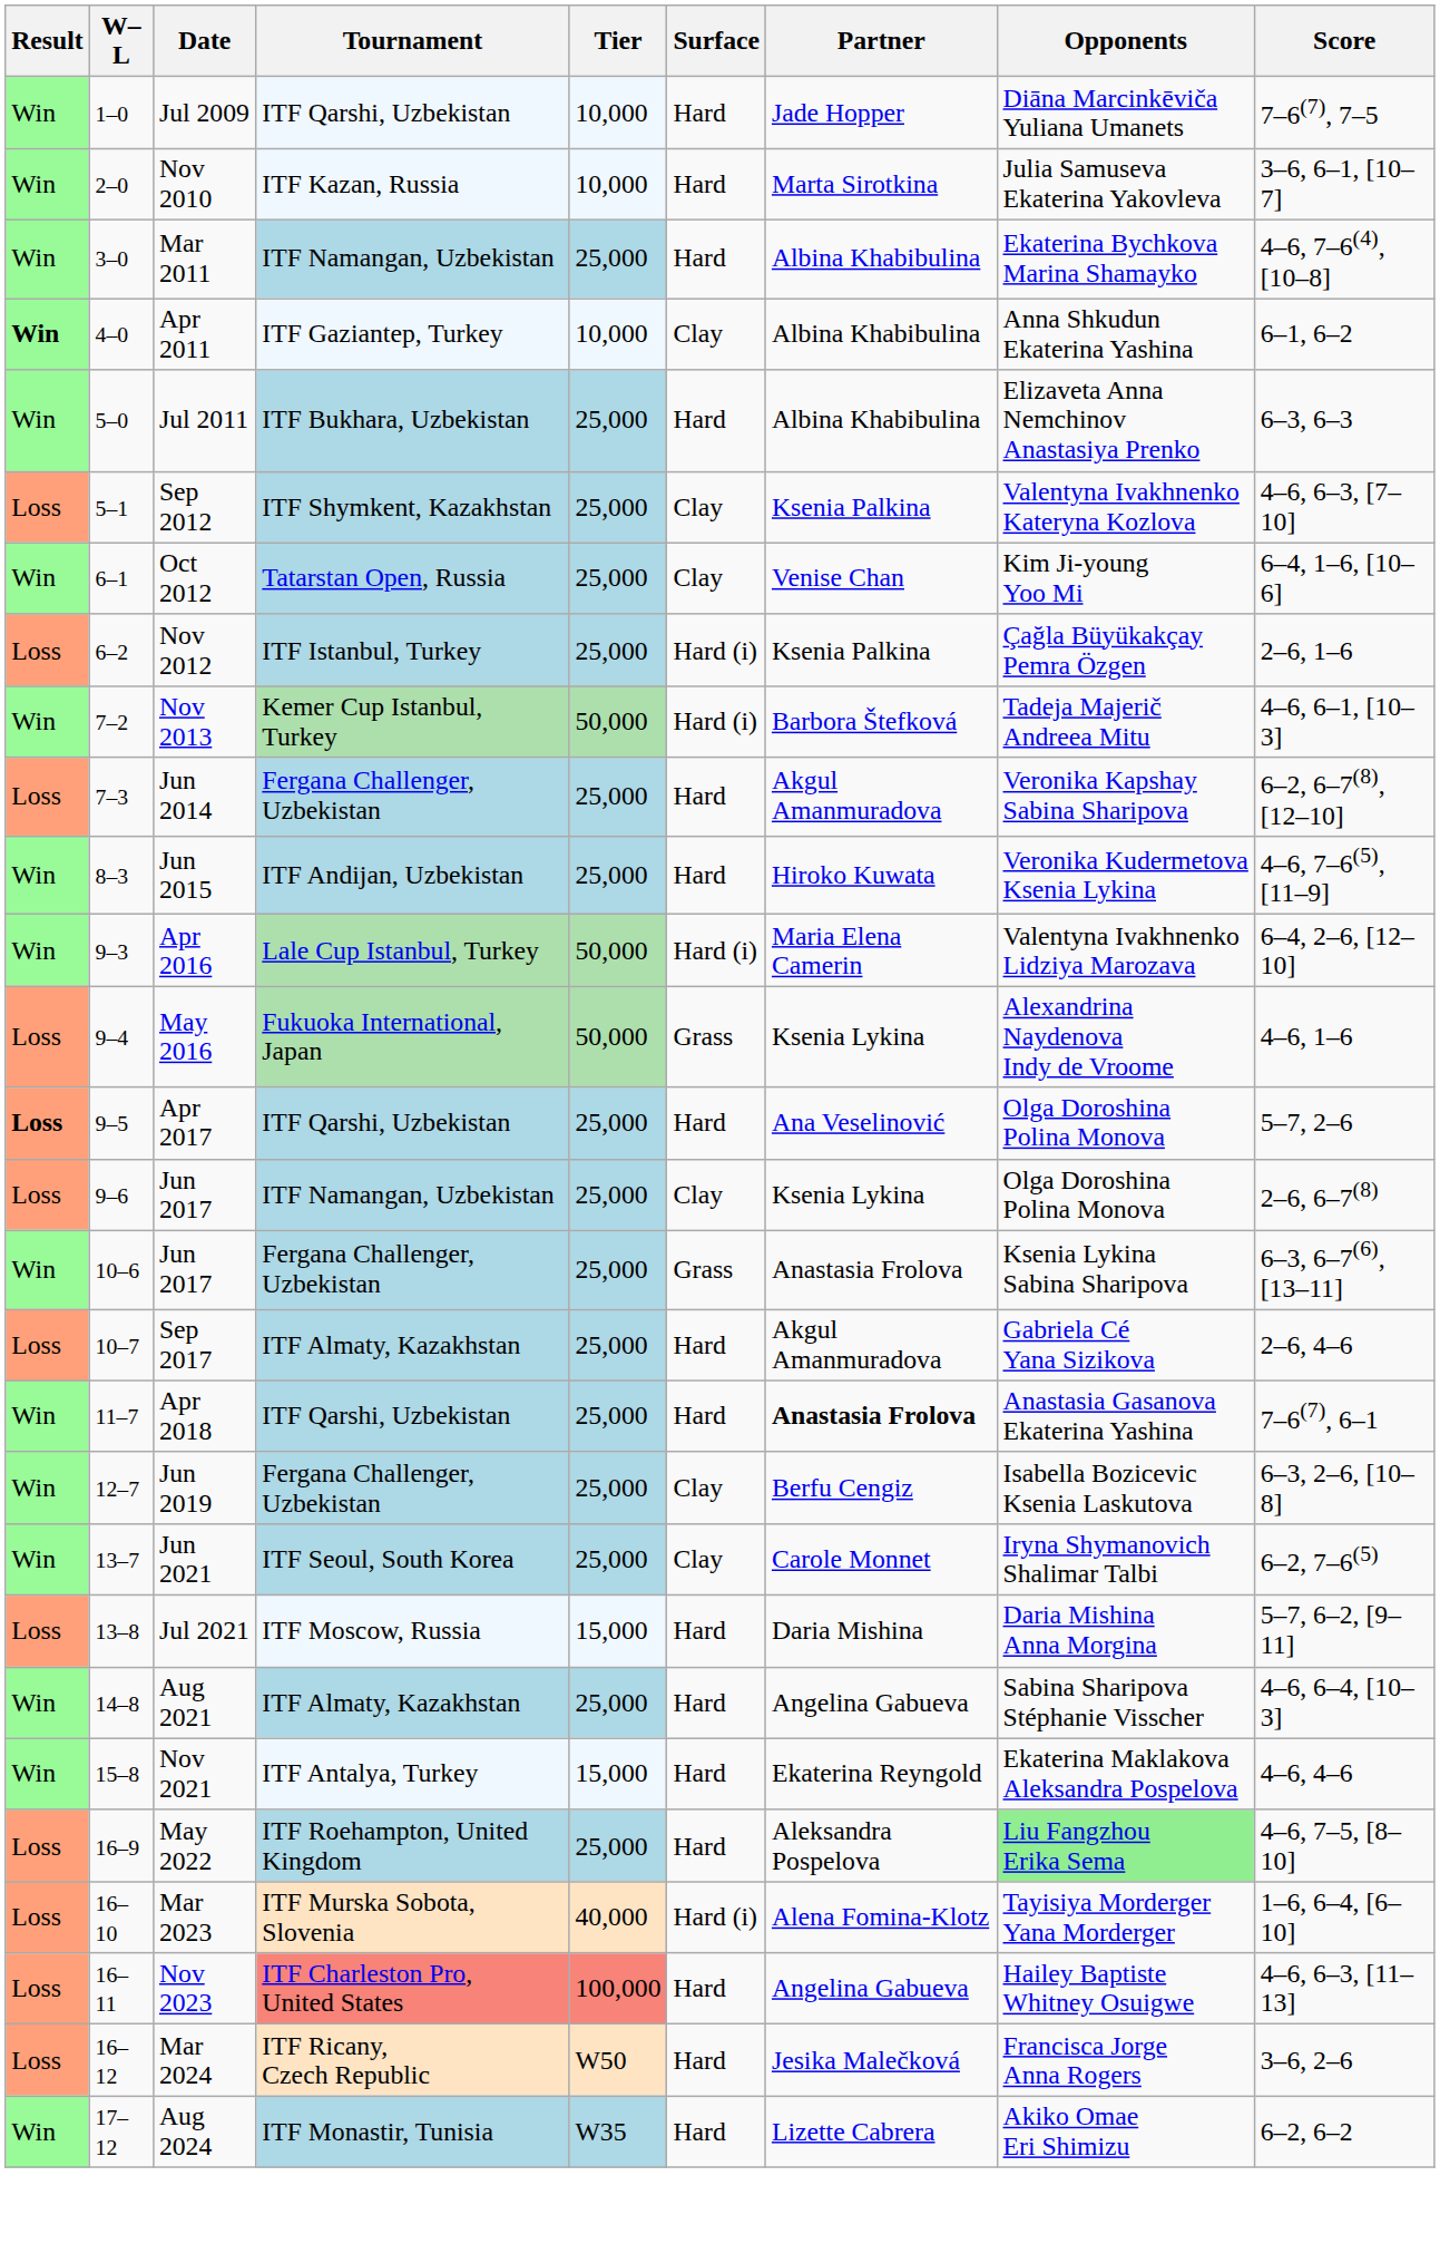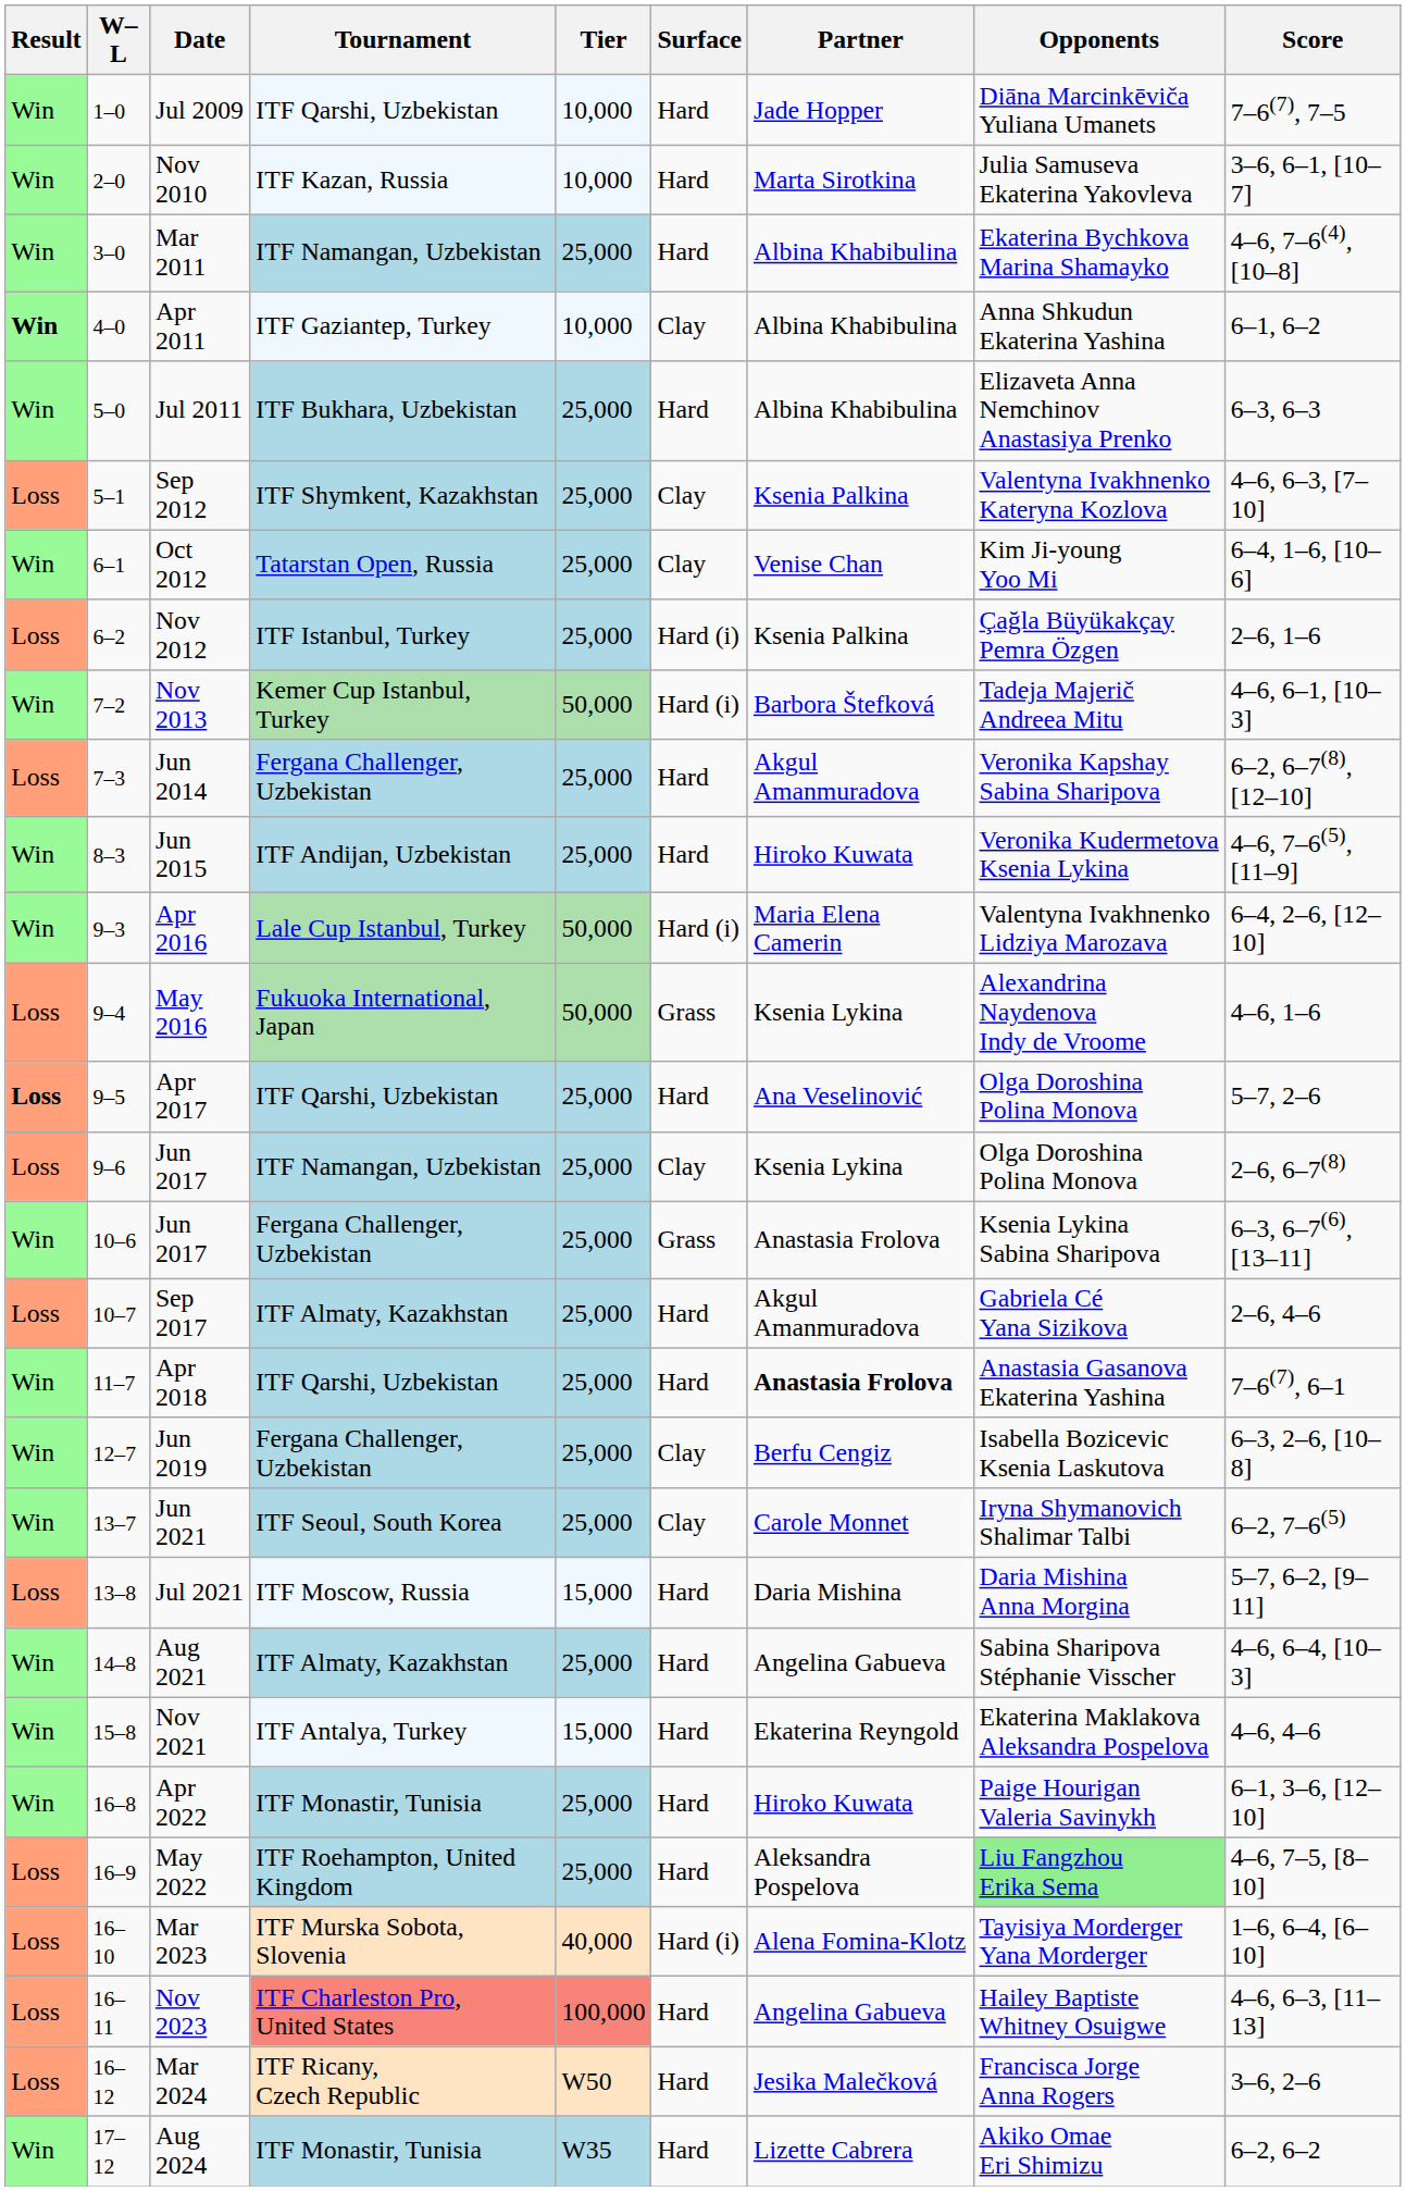+ row: Win | 16–8 | Apr 2022 | ITF Monastir, Tunisia | 25,000 | Hard | Hiroko Kuwata | Paige Hourigan Valeria Savinykh | 6–1, 3–6, [12–10]
